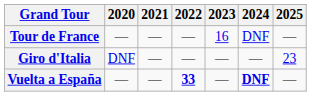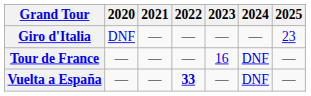rows swapped: Giro d'Italia <-> Tour de France
Vuelta a España | 2024: bold -> normal
